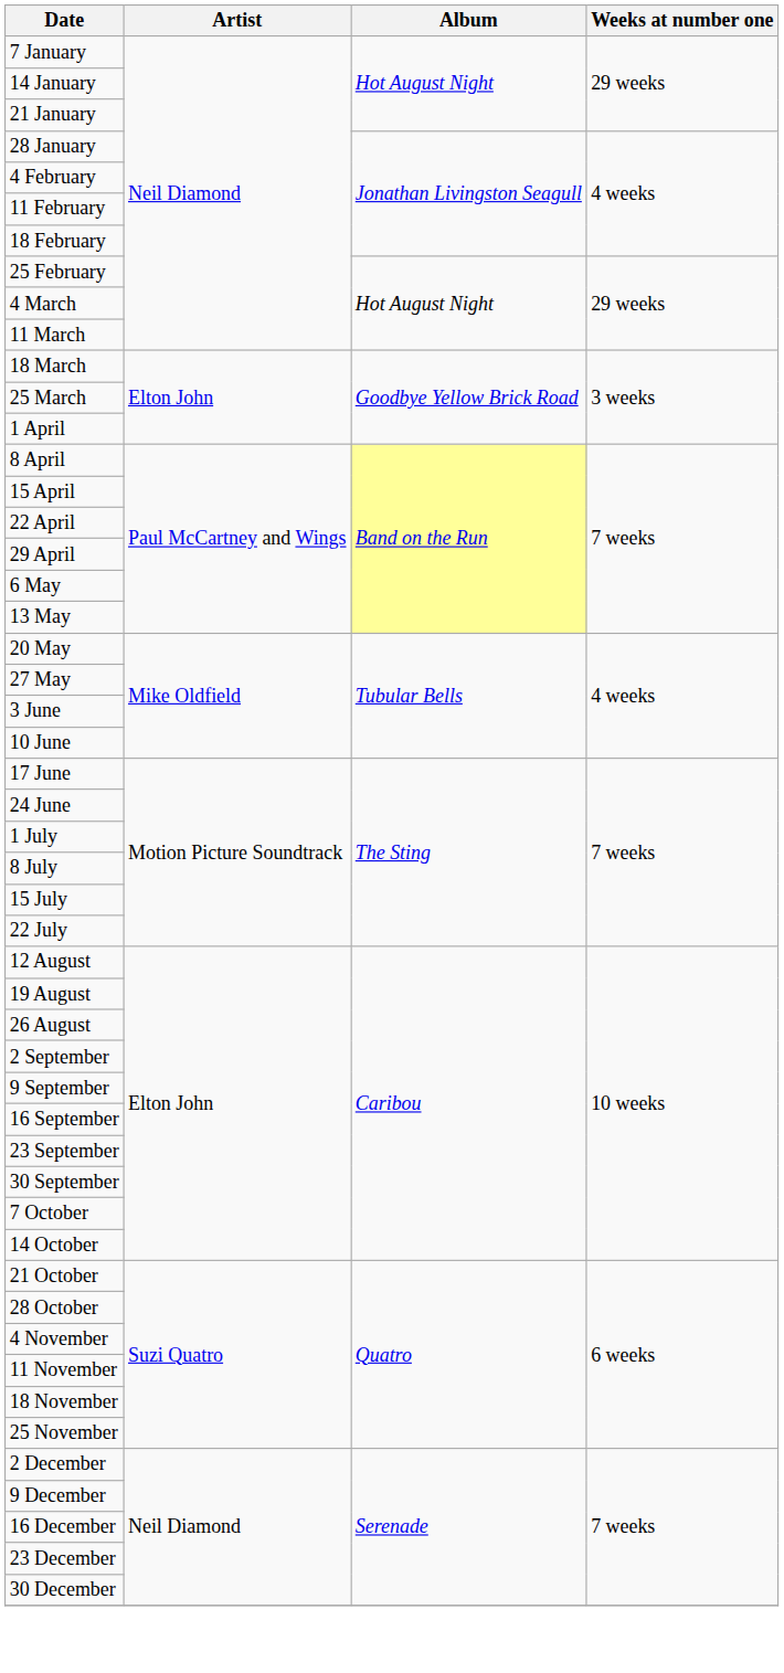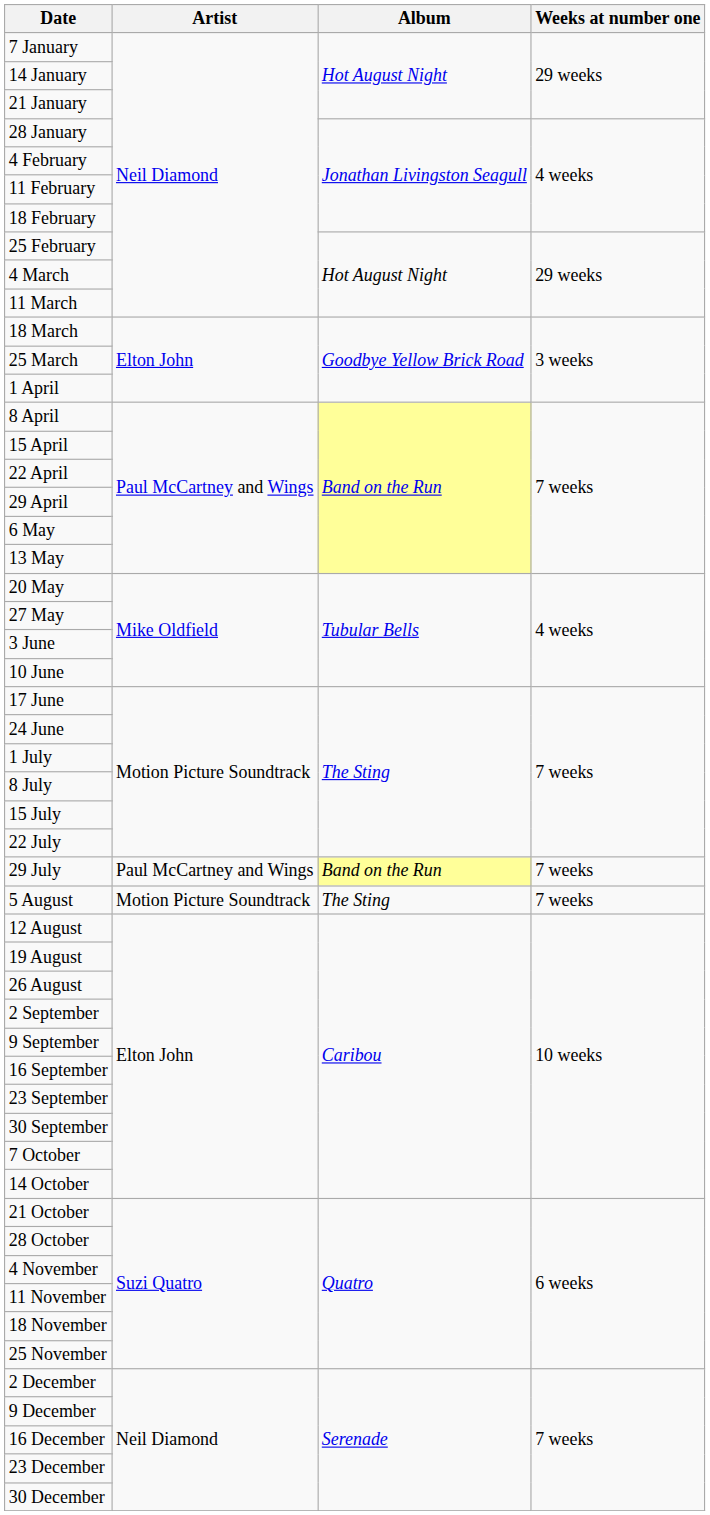+ row: 29 July | Paul McCartney and Wings | Band on the Run | 7 weeks
+ row: 5 August | Motion Picture Soundtrack | The Sting | 7 weeks
